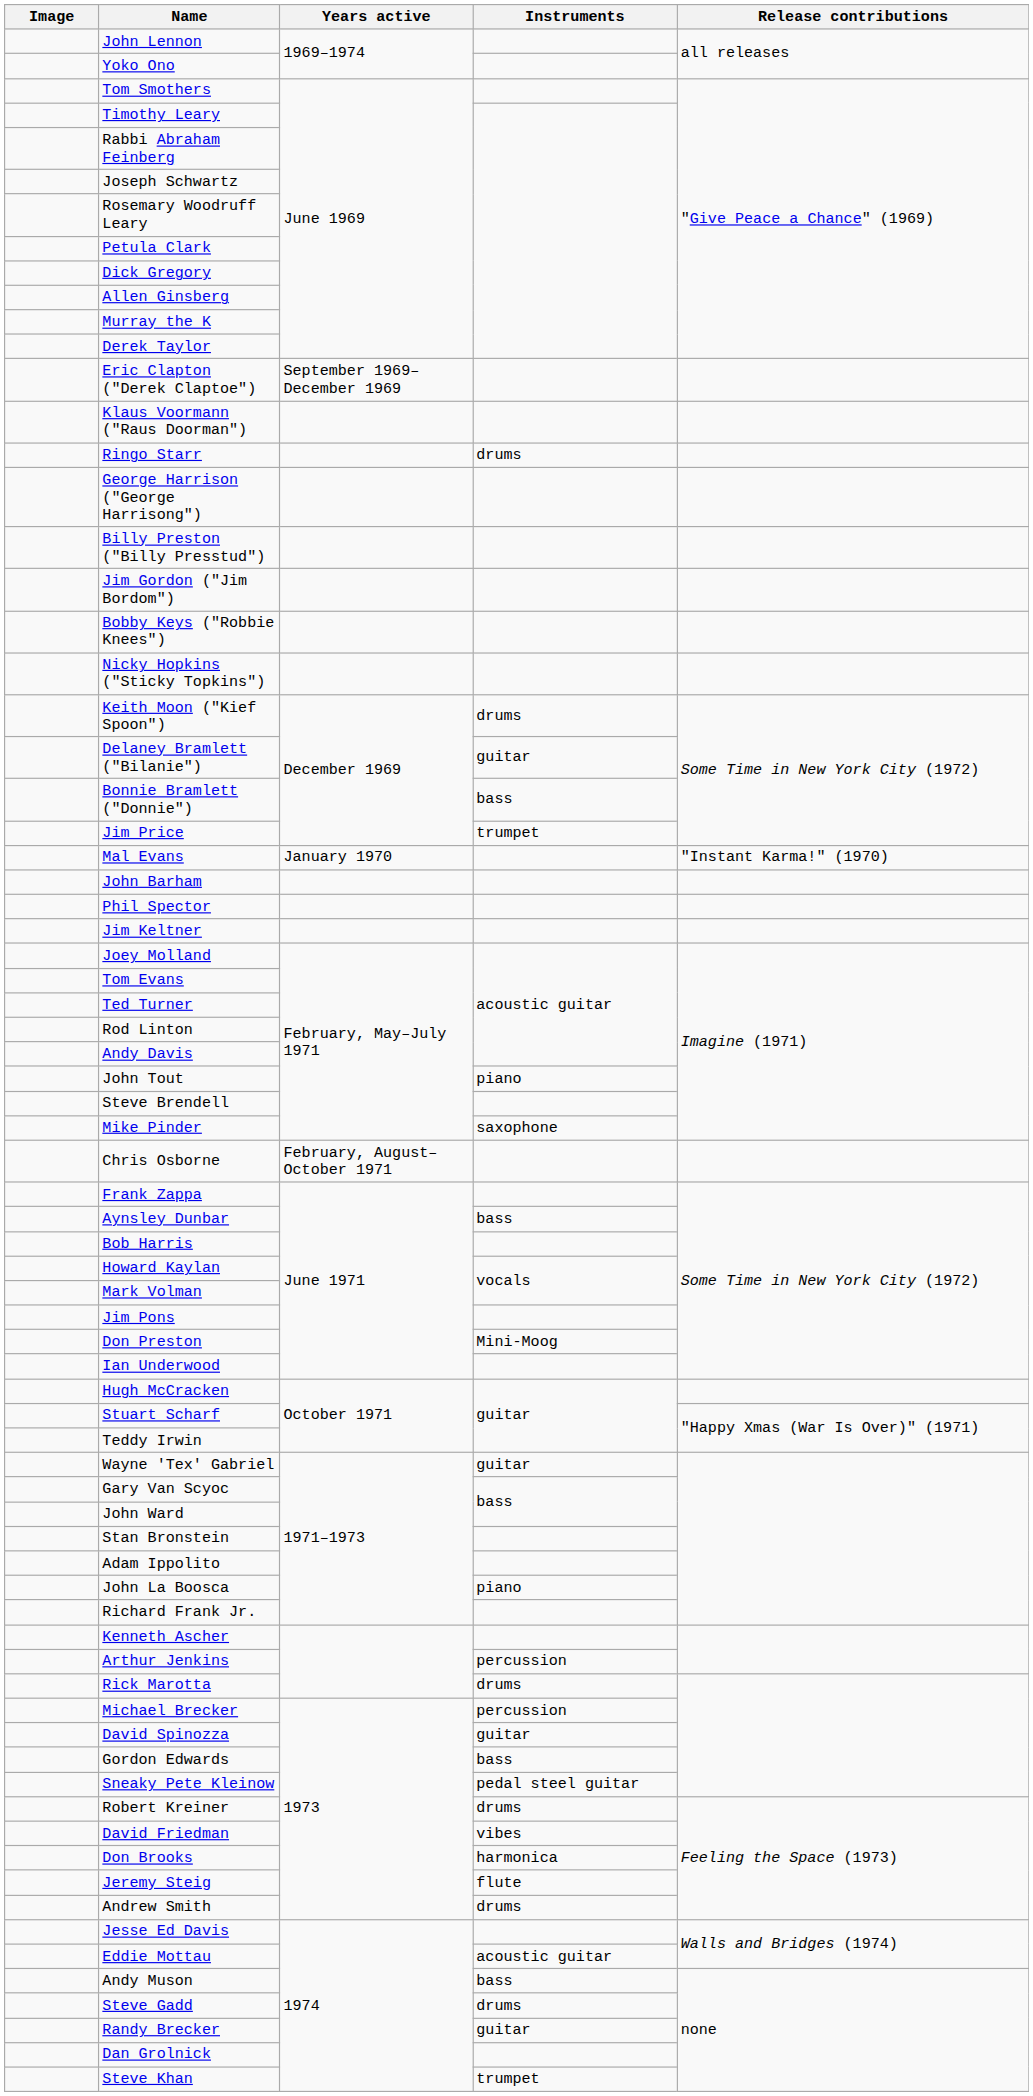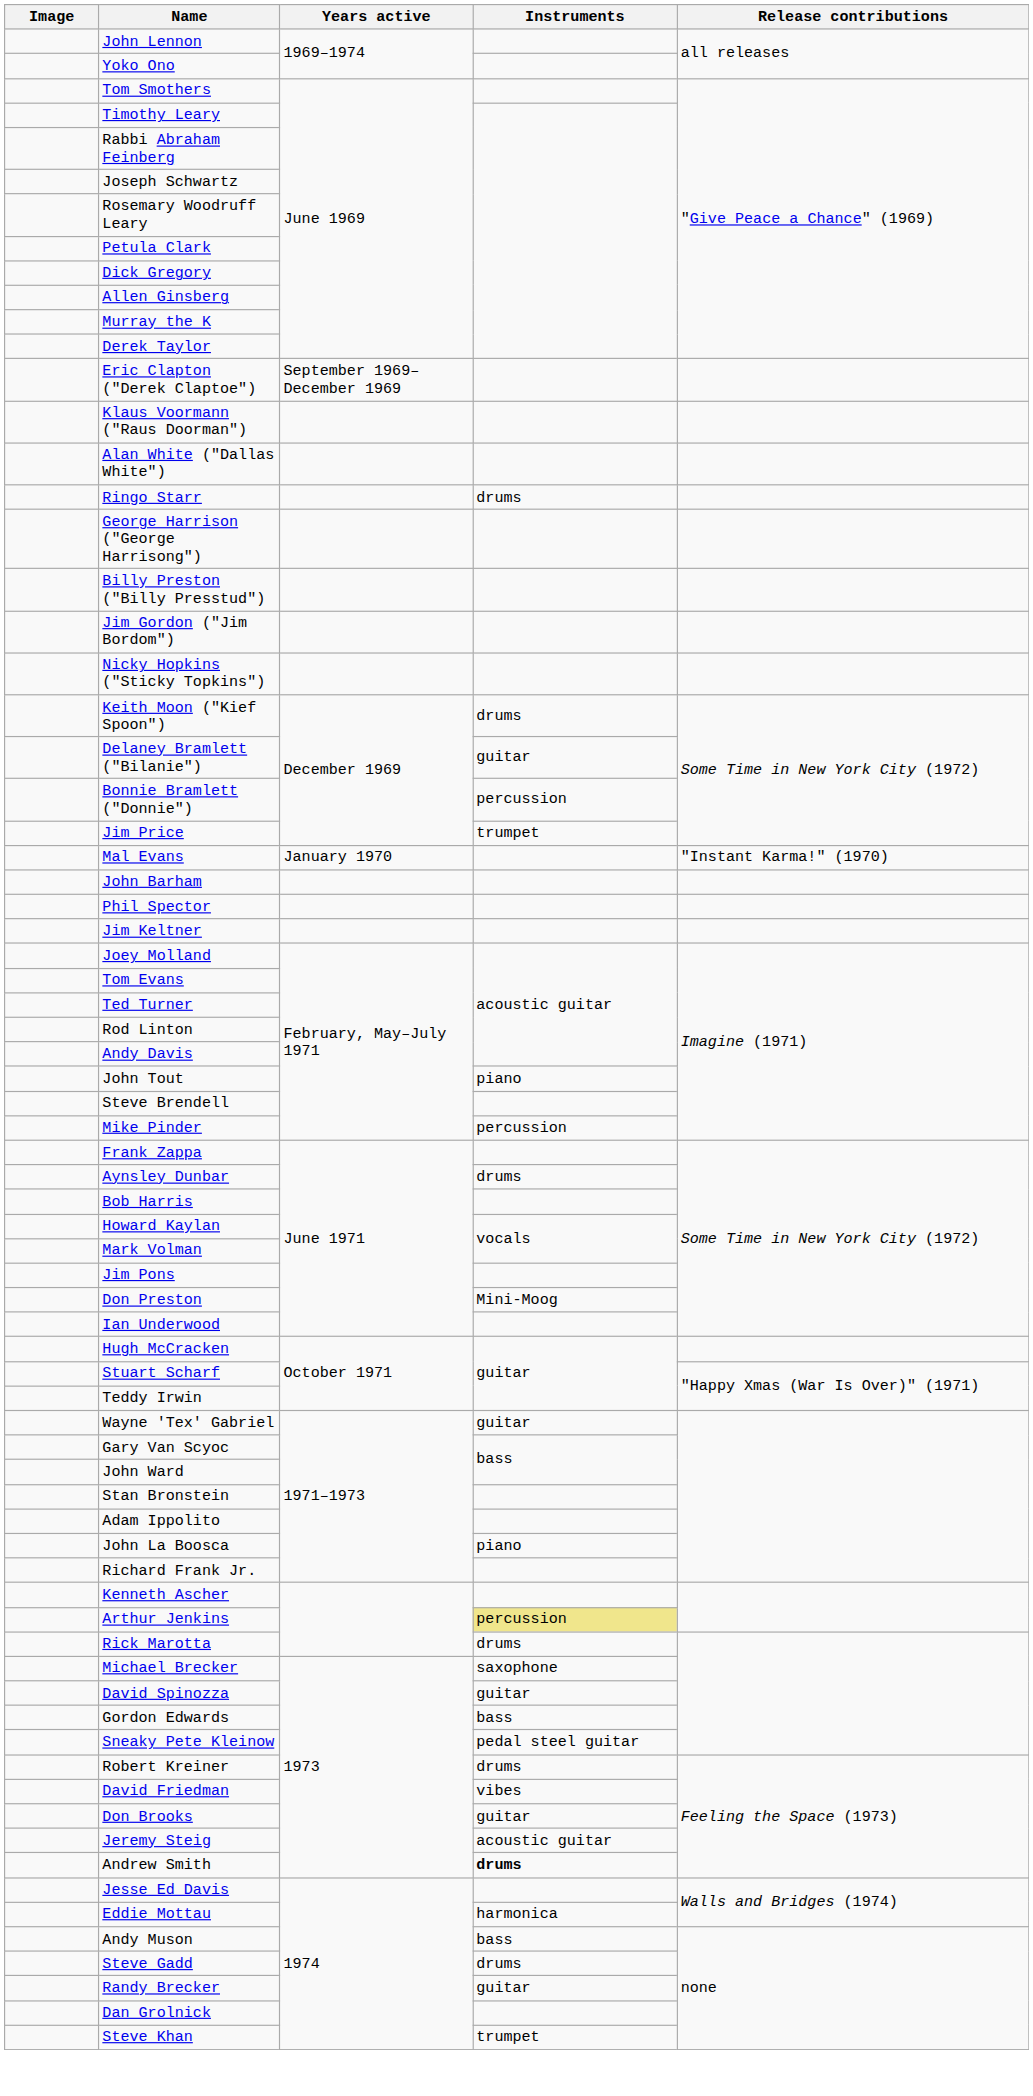+ row: Alan White ("Dallas White")
- row: Bobby Keys ("Robbie Knees")
Bonnie Bramlett ("Donnie") | Instruments: bass -> percussion
Mike Pinder | Instruments: saxophone -> percussion
- row: Chris Osborne | February, August–October 1971
Aynsley Dunbar | Instruments: bass -> drums
Arthur Jenkins | Instruments: no background -> khaki background
Michael Brecker | Instruments: percussion -> saxophone
Don Brooks | Instruments: harmonica -> guitar
Jeremy Steig | Instruments: flute -> acoustic guitar
Andrew Smith | Instruments: normal -> bold
Eddie Mottau | Instruments: acoustic guitar -> harmonica
